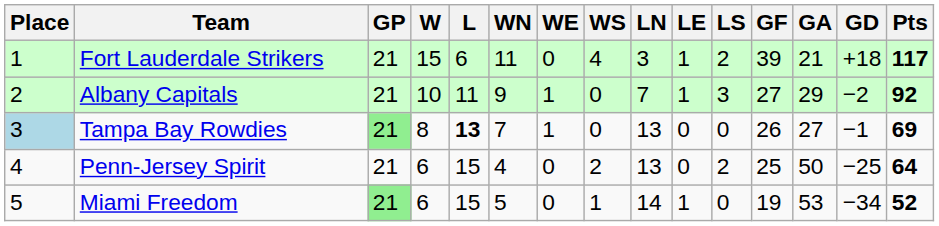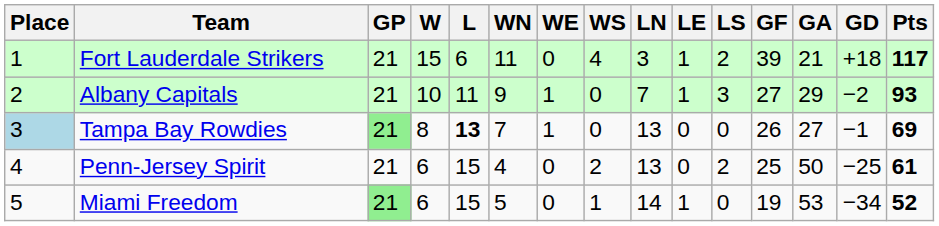Albany Capitals | Pts: 92 -> 93
Penn-Jersey Spirit | Pts: 64 -> 61
